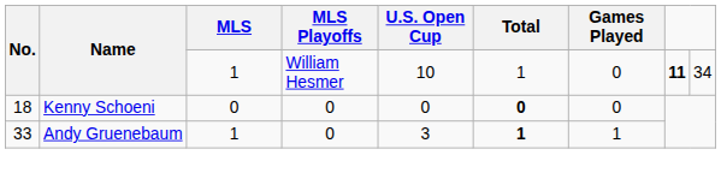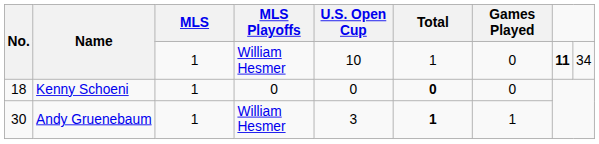Kenny Schoeni | MLS: 0 -> 1
Andy Gruenebaum | No.: 33 -> 30
Andy Gruenebaum | MLS Playoffs: 0 -> William Hesmer
